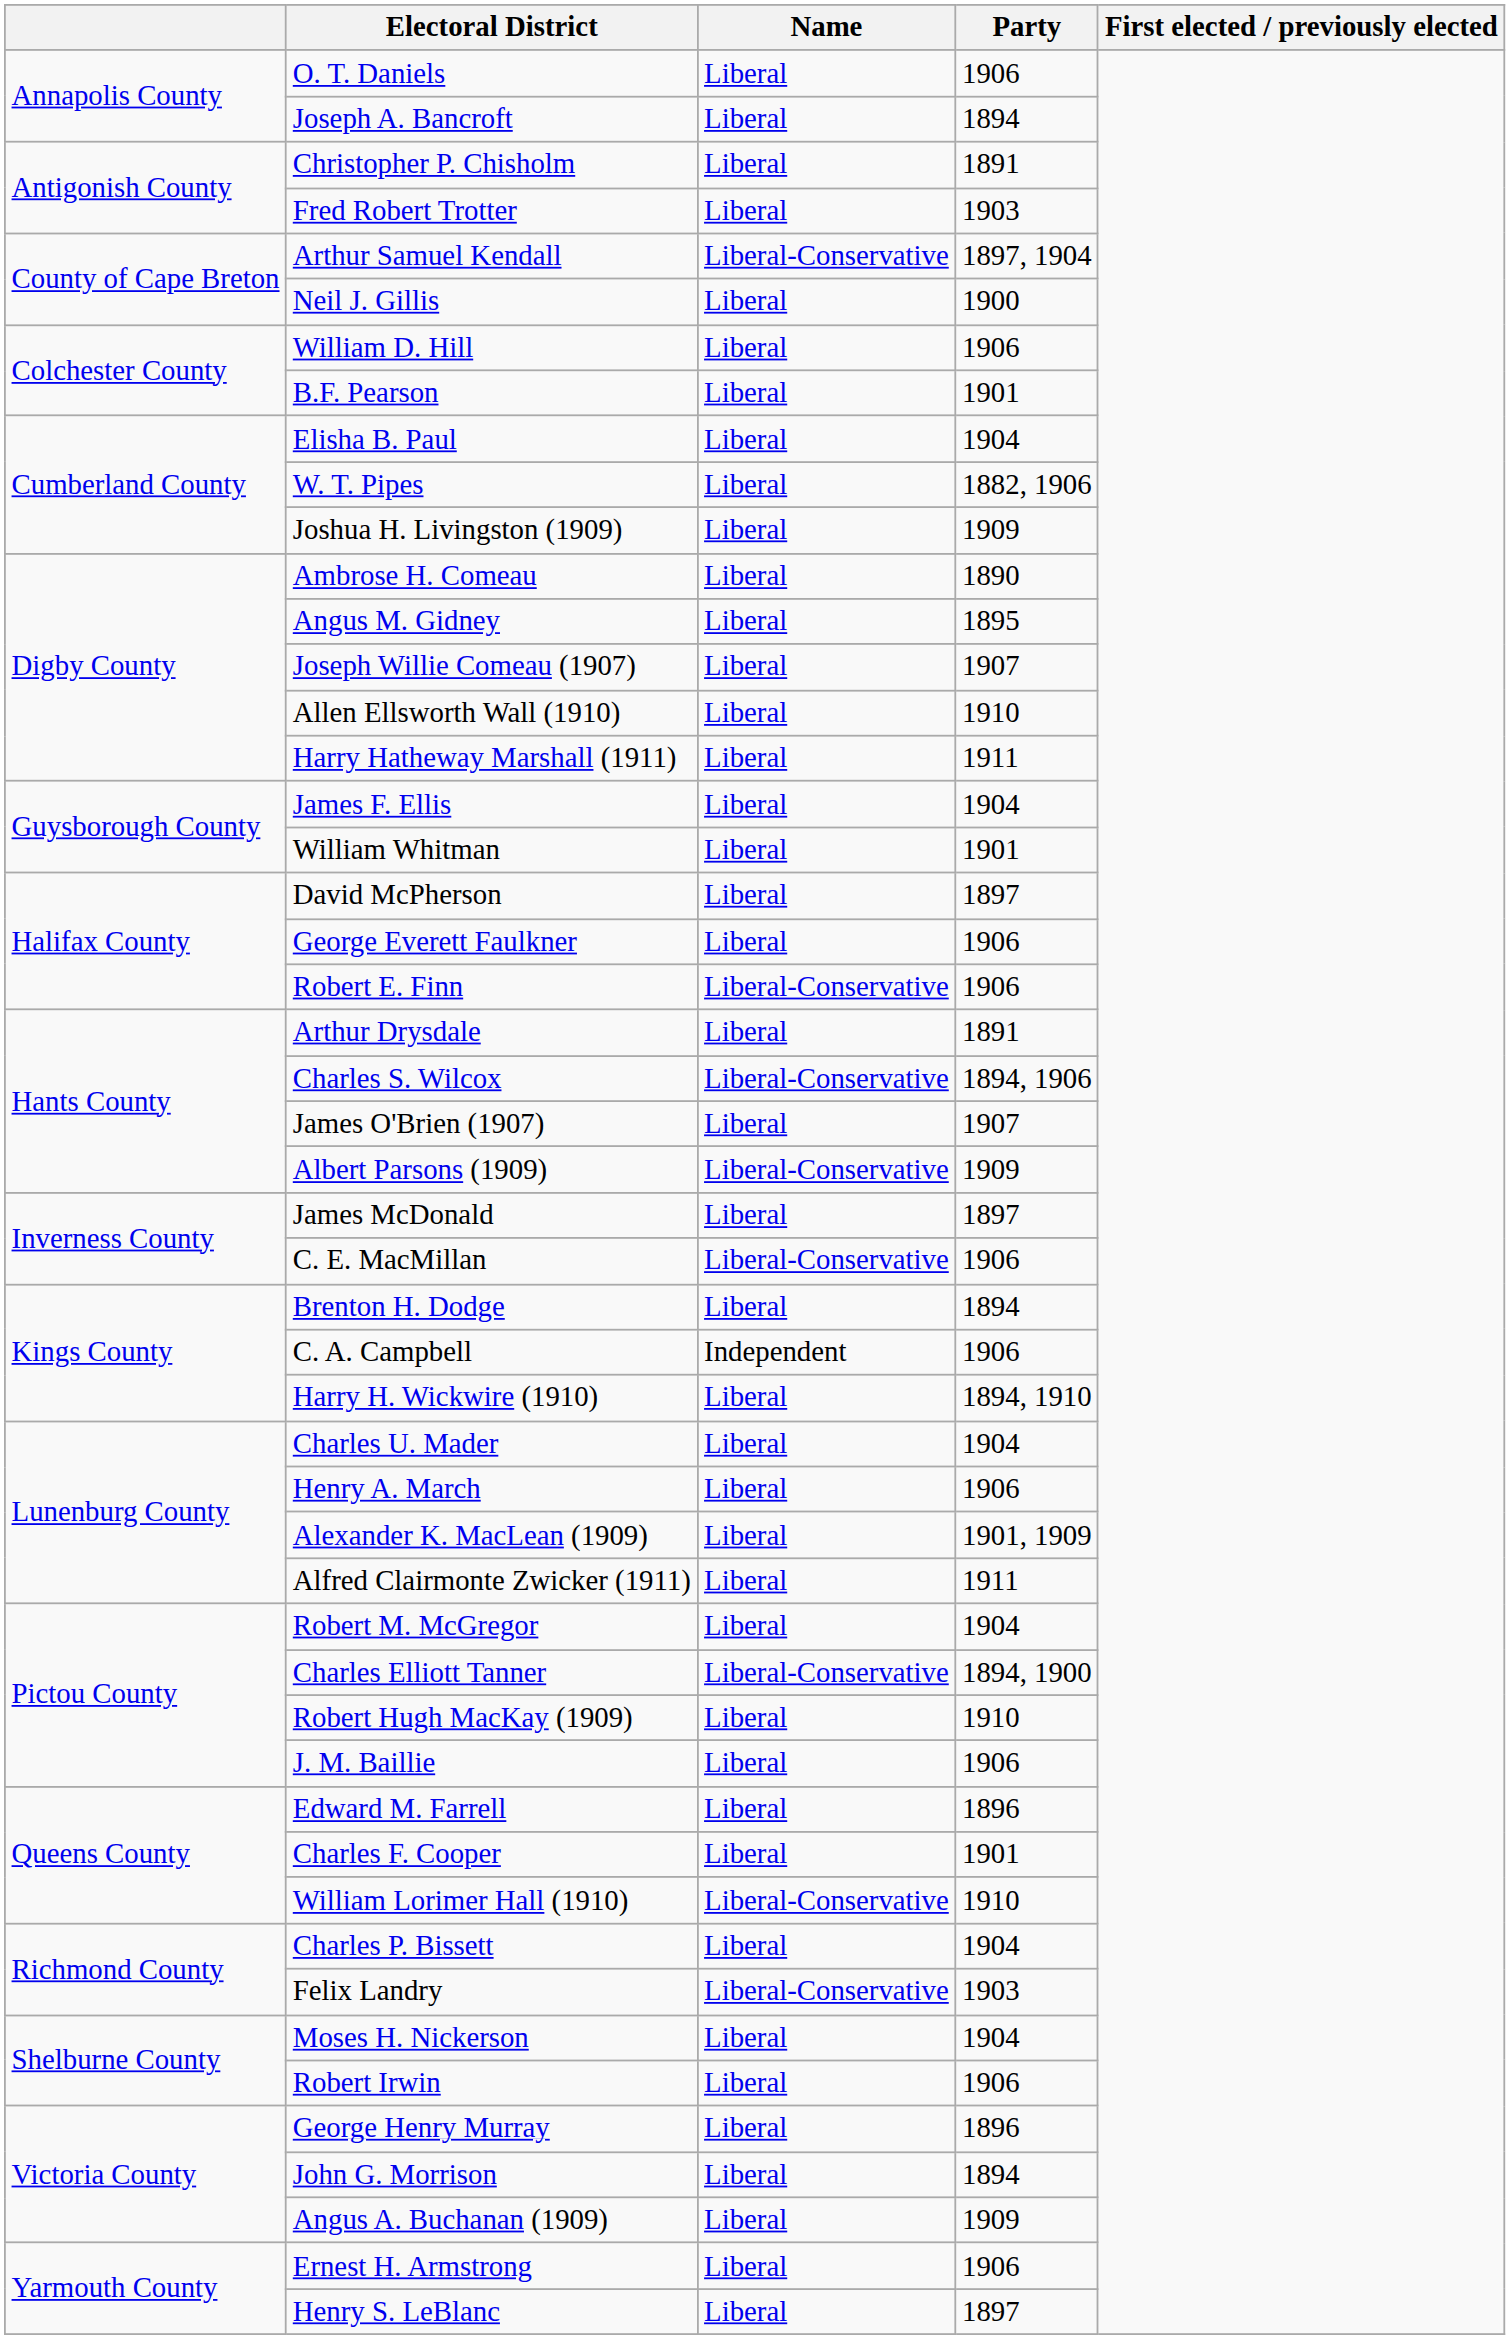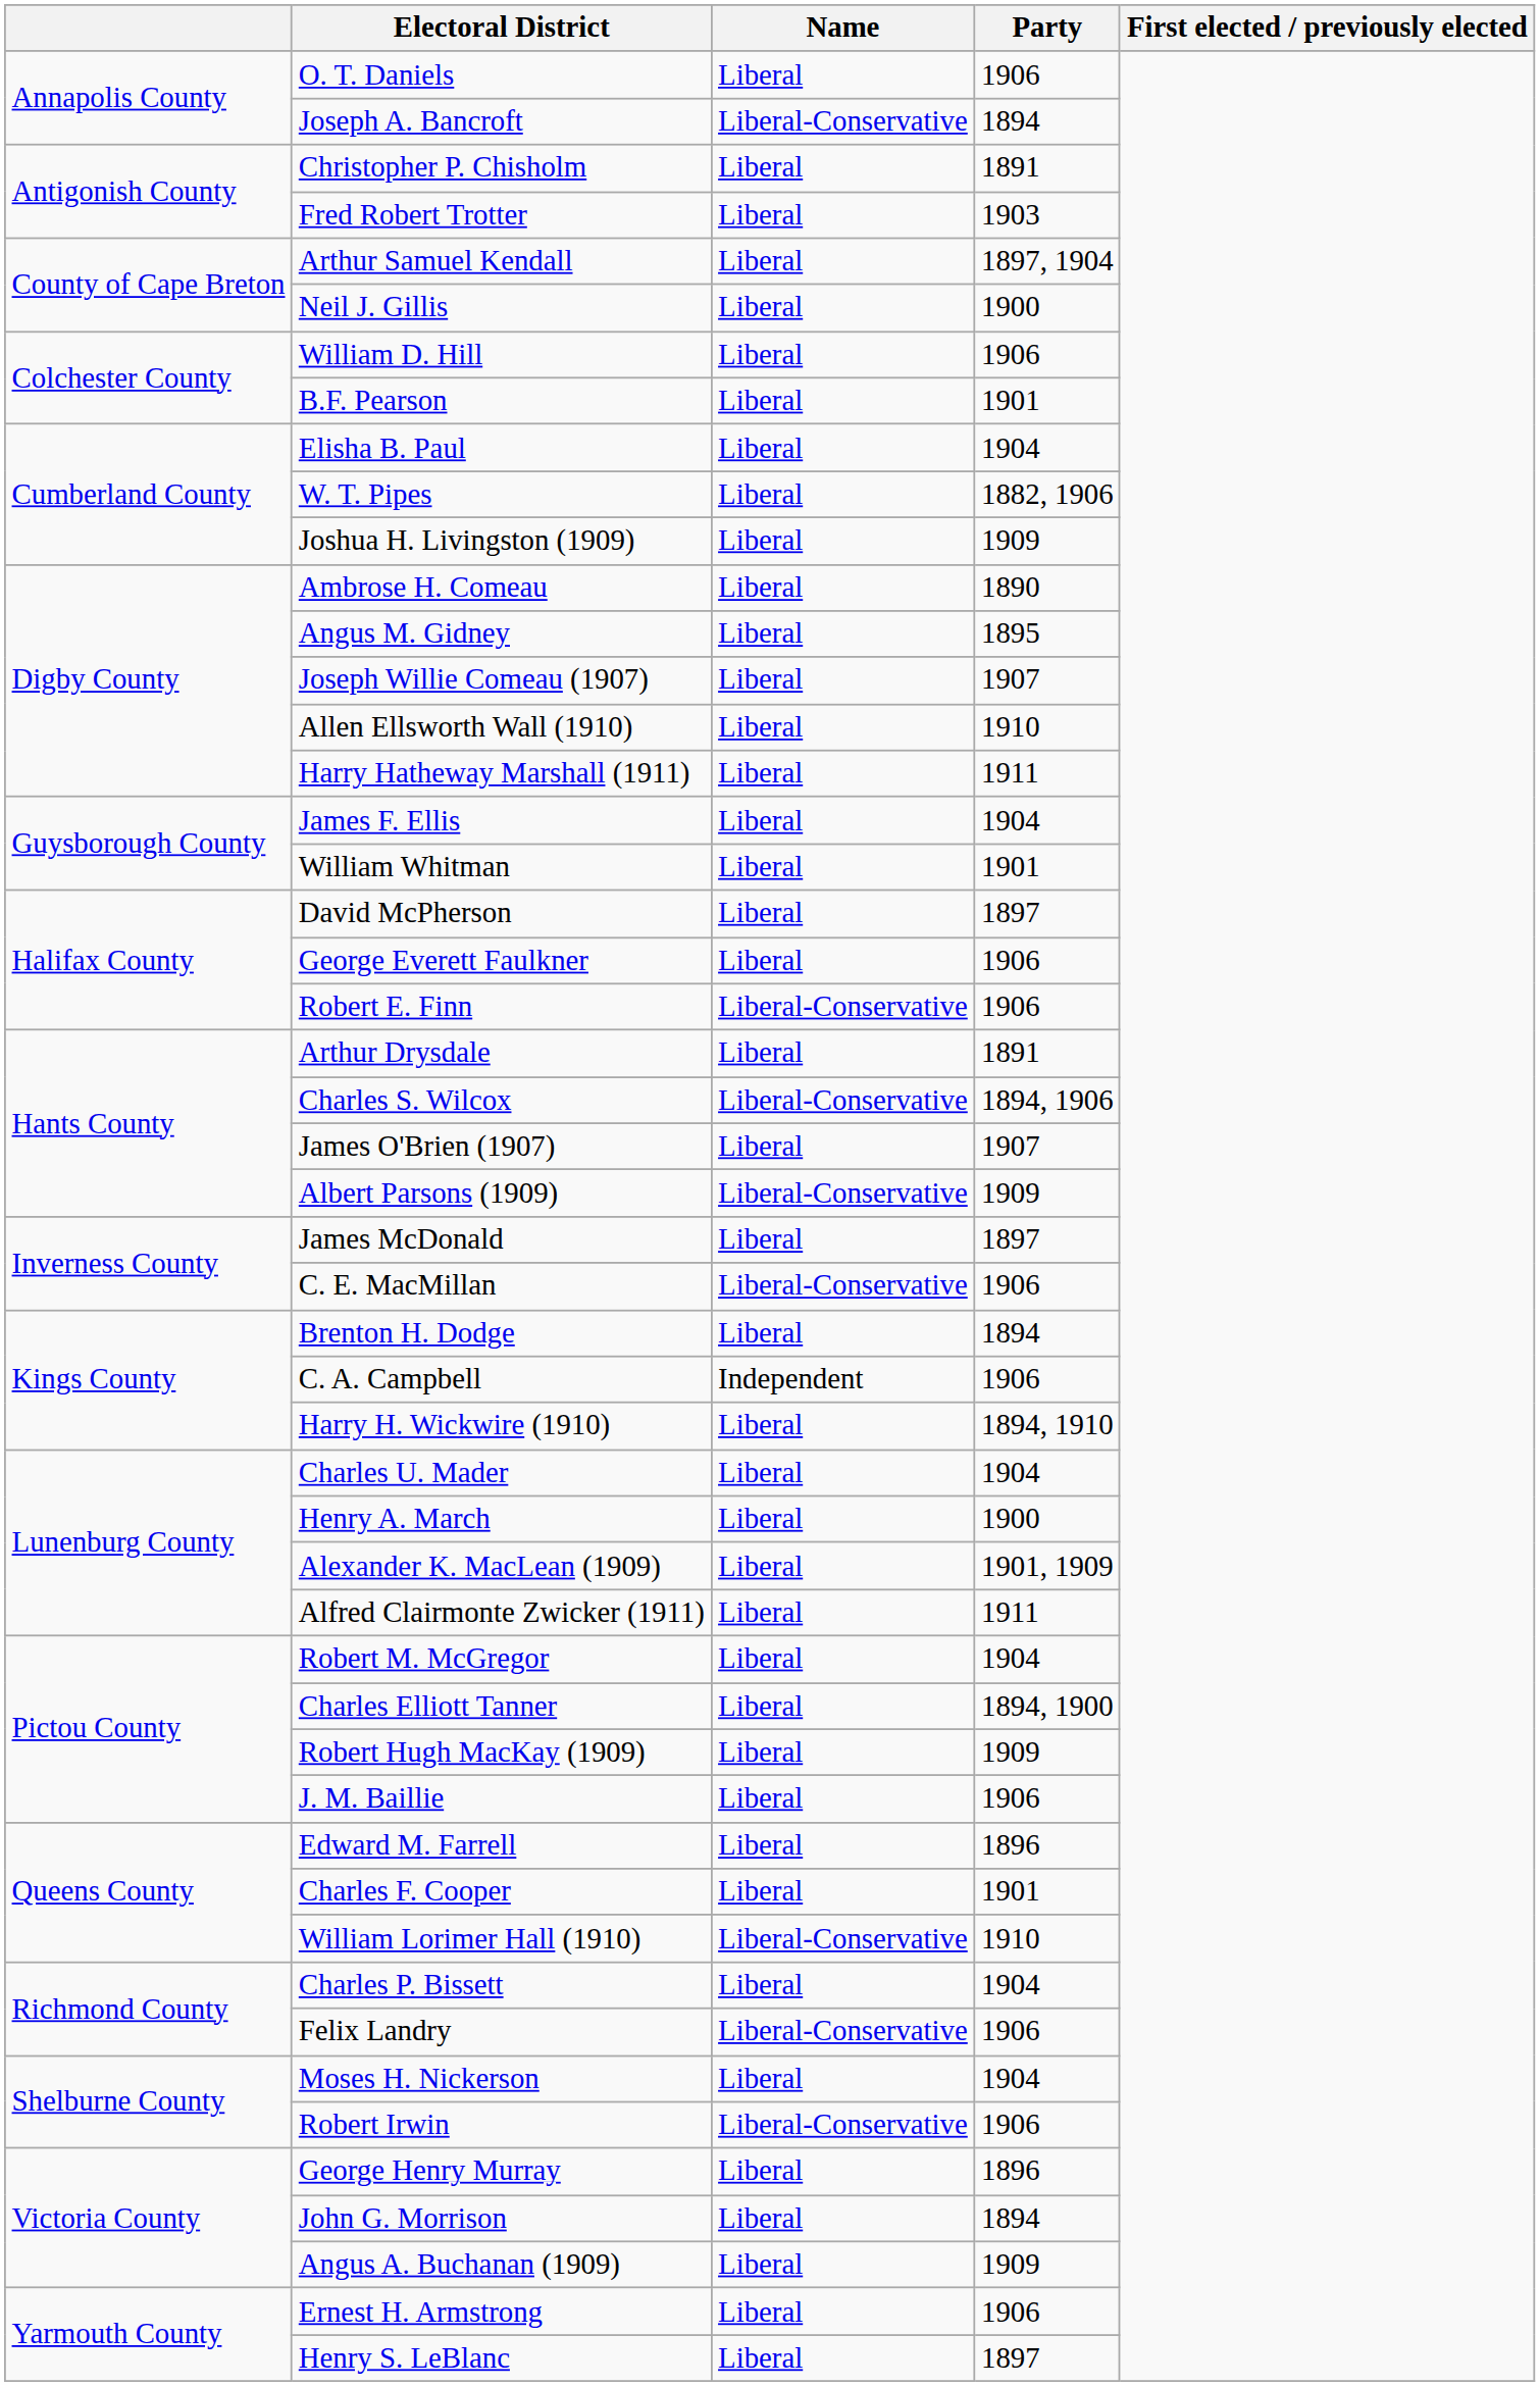Joseph A. Bancroft | Name: Liberal -> Liberal-Conservative
Arthur Samuel Kendall | Name: Liberal-Conservative -> Liberal
Henry A. March | Party: 1906 -> 1900
Charles Elliott Tanner | Name: Liberal-Conservative -> Liberal
Robert Hugh MacKay (1909) | Party: 1910 -> 1909
Felix Landry | Party: 1903 -> 1906
Robert Irwin | Name: Liberal -> Liberal-Conservative
